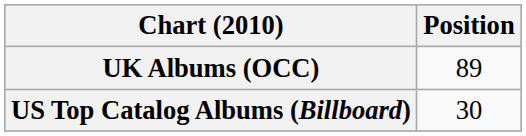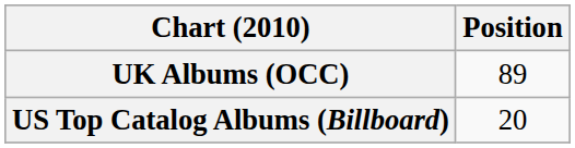US Top Catalog Albums (Billboard) | Position: 30 -> 20
